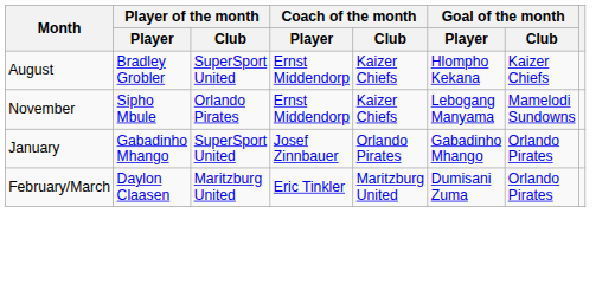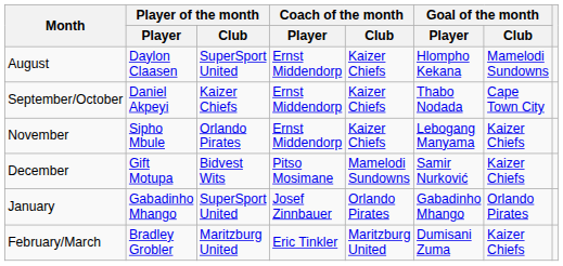August | Player of the month / Player: Bradley Grobler -> Daylon Claasen
August | Goal of the month / Club: Kaizer Chiefs -> Mamelodi Sundowns
+ row: September/October | Daniel Akpeyi | Kaizer Chiefs | Ernst Middendorp | Kaizer Chiefs | Thabo Nodada | Cape Town City
November | Goal of the month / Club: Mamelodi Sundowns -> Kaizer Chiefs
+ row: December | Gift Motupa | Bidvest Wits | Pitso Mosimane | Mamelodi Sundowns | Samir Nurković | Kaizer Chiefs
February/March | Player of the month / Player: Daylon Claasen -> Bradley Grobler
February/March | Goal of the month / Club: Orlando Pirates -> Kaizer Chiefs
